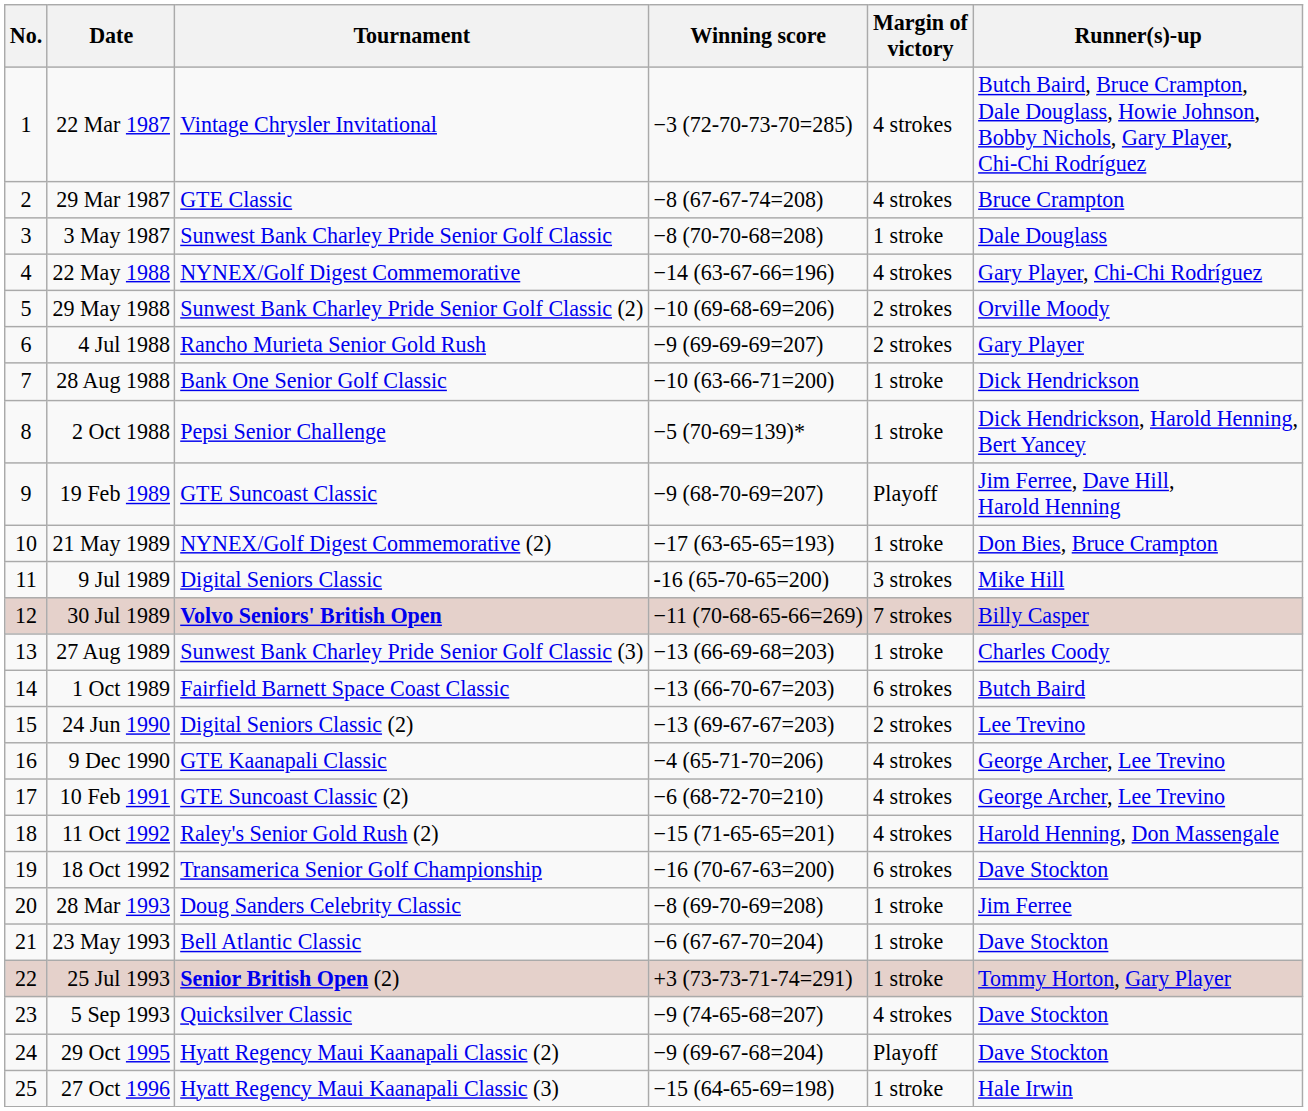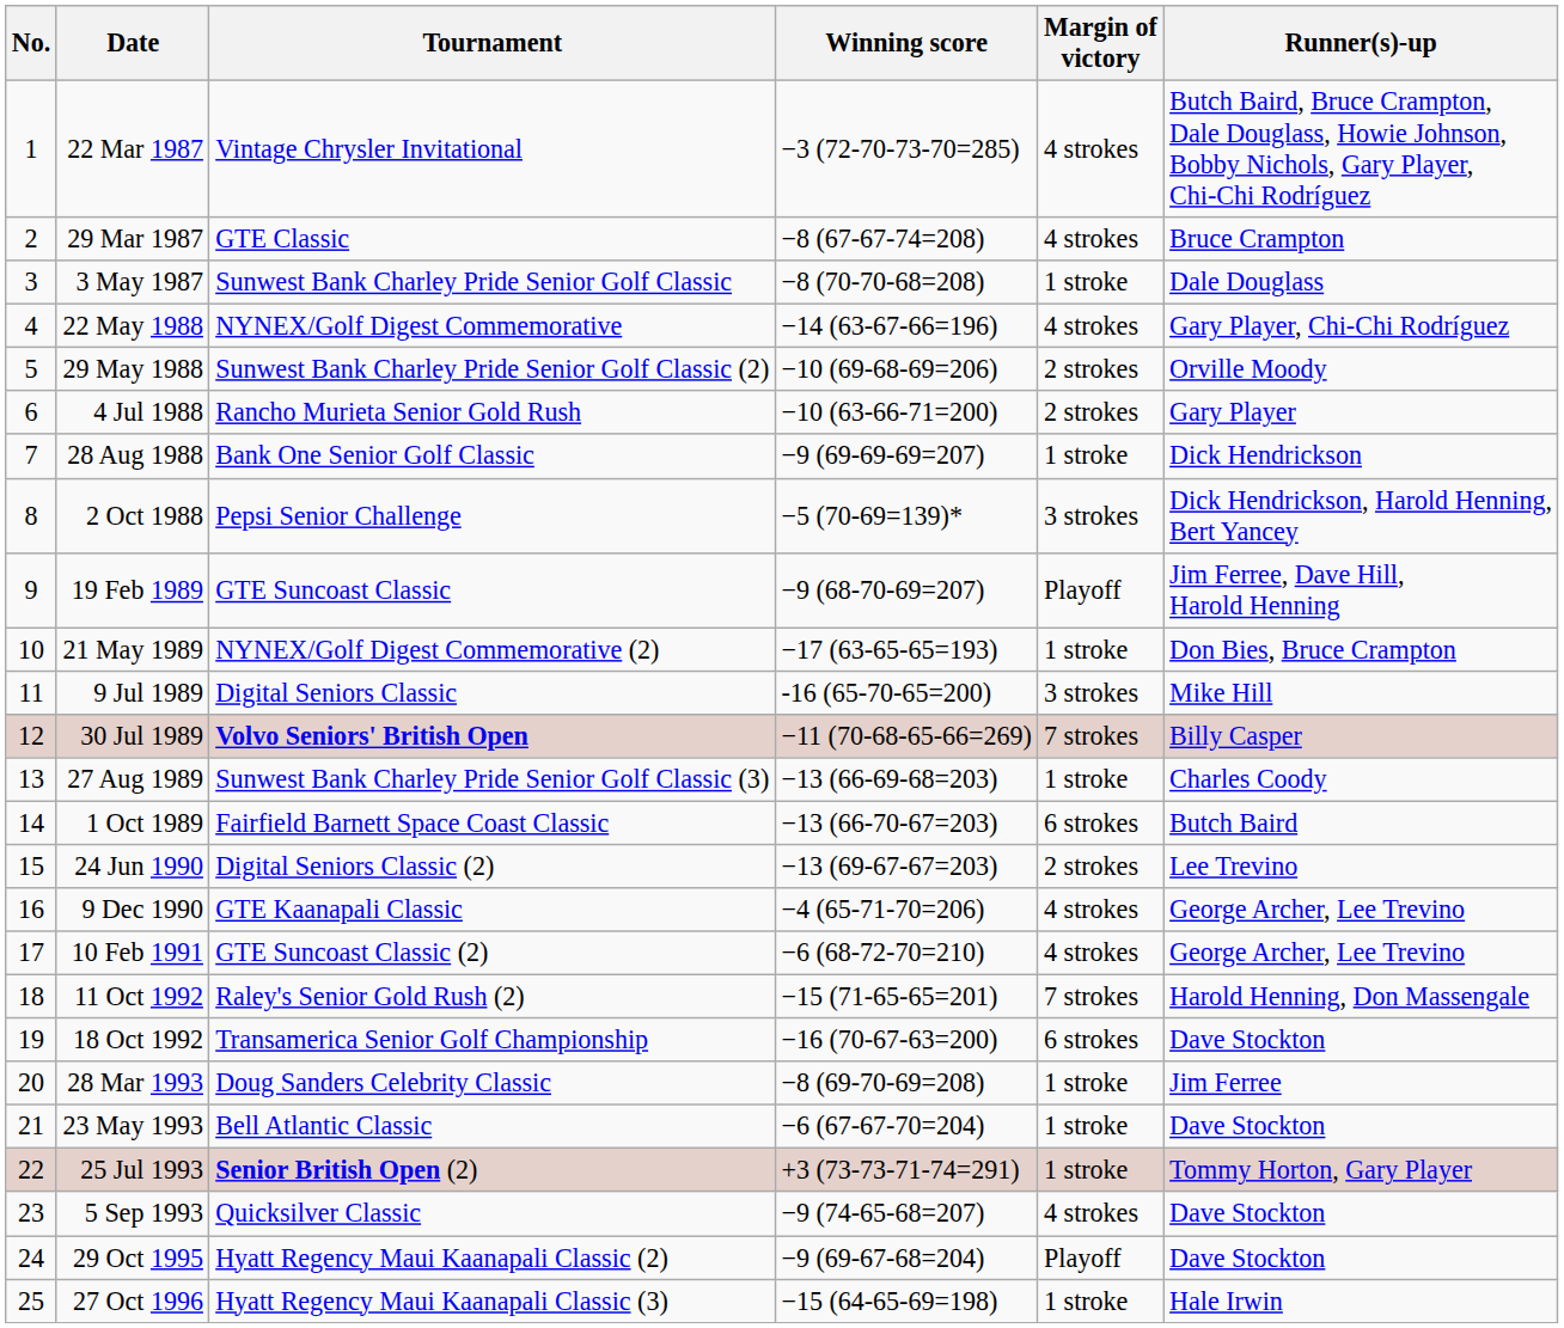4 Jul 1988 | Winning score: −9 (69-69-69=207) -> −10 (63-66-71=200)
28 Aug 1988 | Winning score: −10 (63-66-71=200) -> −9 (69-69-69=207)
2 Oct 1988 | Margin of victory: 1 stroke -> 3 strokes
11 Oct 1992 | Margin of victory: 4 strokes -> 7 strokes
